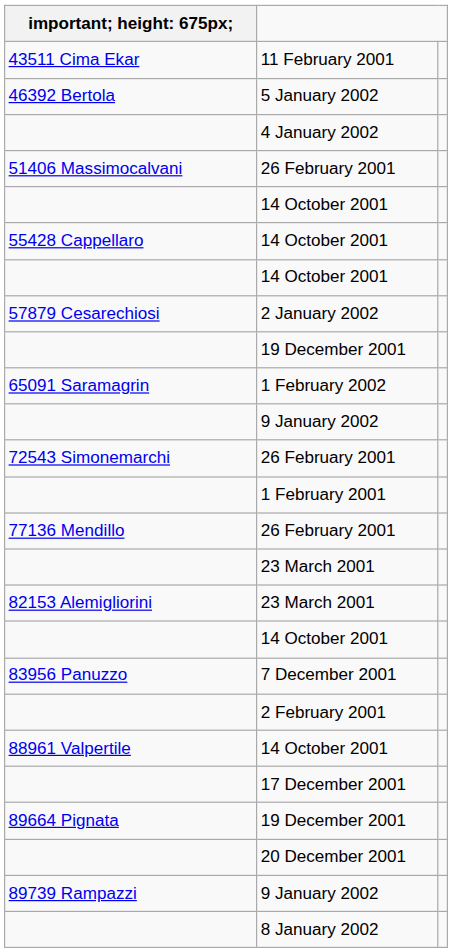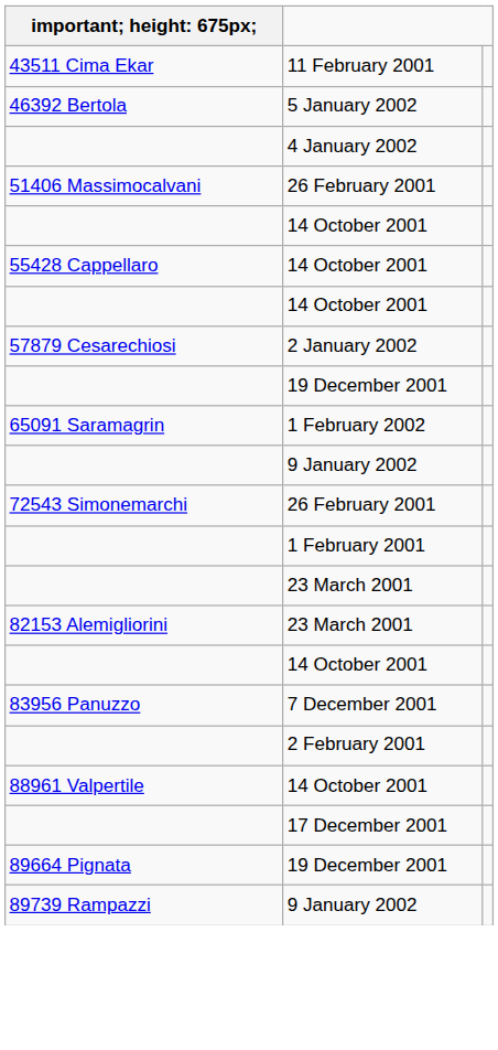- row: 77136 Mendillo | 26 February 2001
- row: 20 December 2001
- row: 8 January 2002
